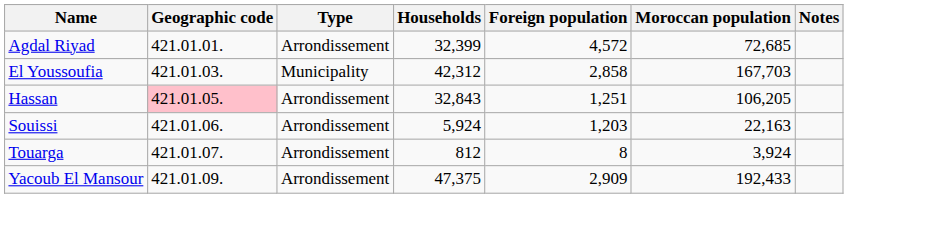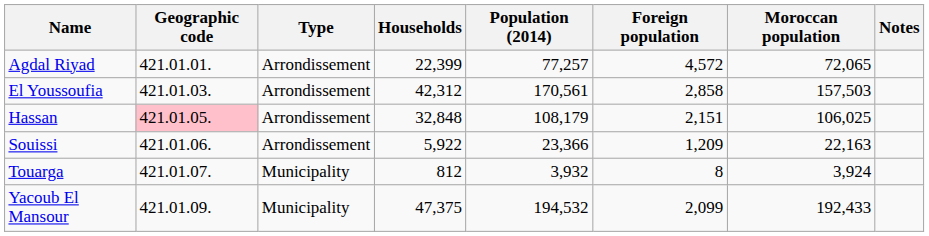+ column: Population (2014) | 77,257 | 170,561 | 108,179 | 23,366 | 3,932 | 194,532
Agdal Riyad | Households: 32,399 -> 22,399
Agdal Riyad | Moroccan population: 72,685 -> 72,065
El Youssoufia | Type: Municipality -> Arrondissement
El Youssoufia | Moroccan population: 167,703 -> 157,503
Hassan | Households: 32,843 -> 32,848
Hassan | Foreign population: 1,251 -> 2,151
Hassan | Moroccan population: 106,205 -> 106,025
Souissi | Households: 5,924 -> 5,922
Souissi | Foreign population: 1,203 -> 1,209
Touarga | Type: Arrondissement -> Municipality
Yacoub El Mansour | Type: Arrondissement -> Municipality
Yacoub El Mansour | Foreign population: 2,909 -> 2,099
